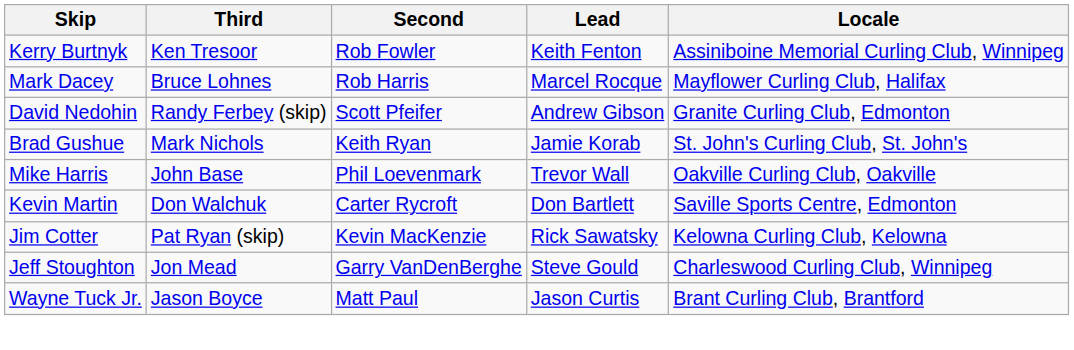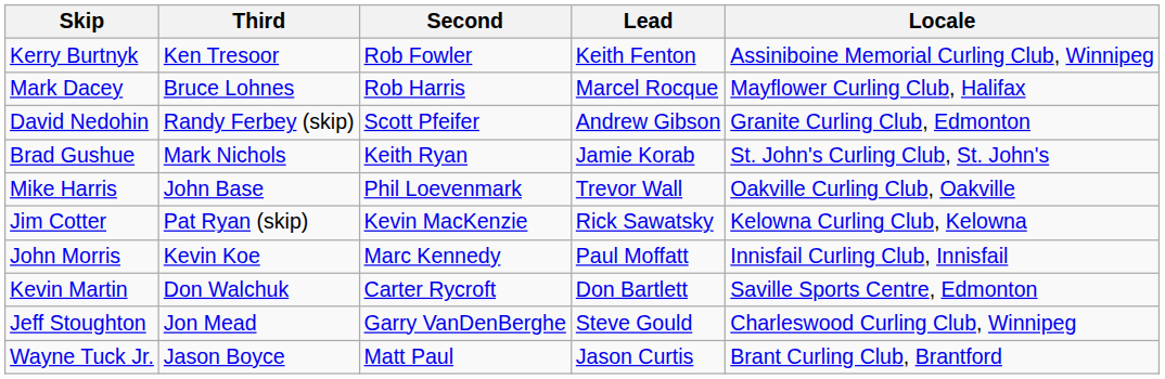rows swapped: Kevin Martin <-> Jim Cotter
+ row: John Morris | Kevin Koe | Marc Kennedy | Paul Moffatt | Innisfail Curling Club, Innisfail
